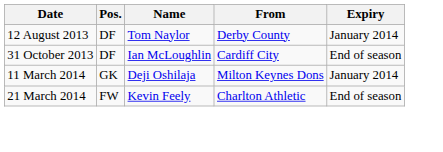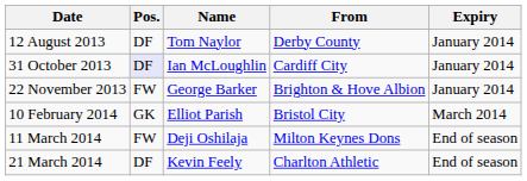31 October 2013 | Pos.: no background -> lavender background
31 October 2013 | Expiry: End of season -> January 2014
+ row: 22 November 2013 | FW | George Barker | Brighton & Hove Albion | January 2014
+ row: 10 February 2014 | GK | Elliot Parish | Bristol City | March 2014
11 March 2014 | Pos.: GK -> FW
11 March 2014 | Expiry: January 2014 -> End of season
21 March 2014 | Pos.: FW -> DF
